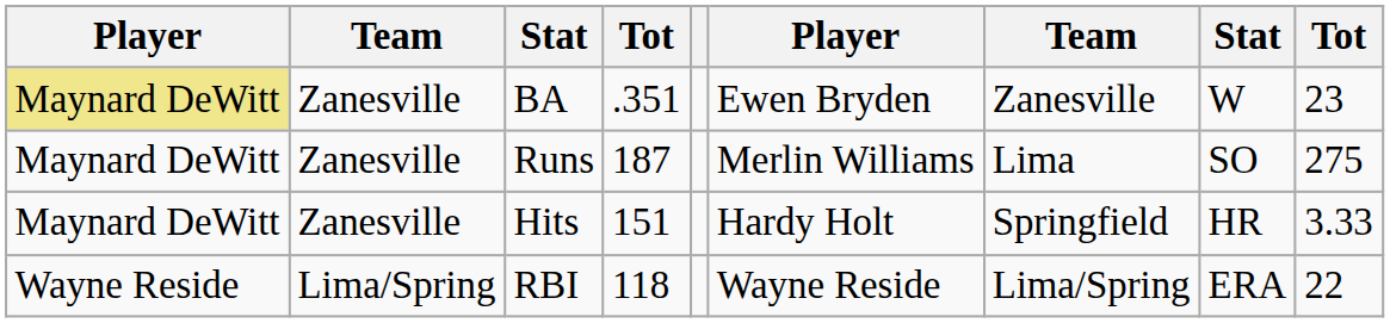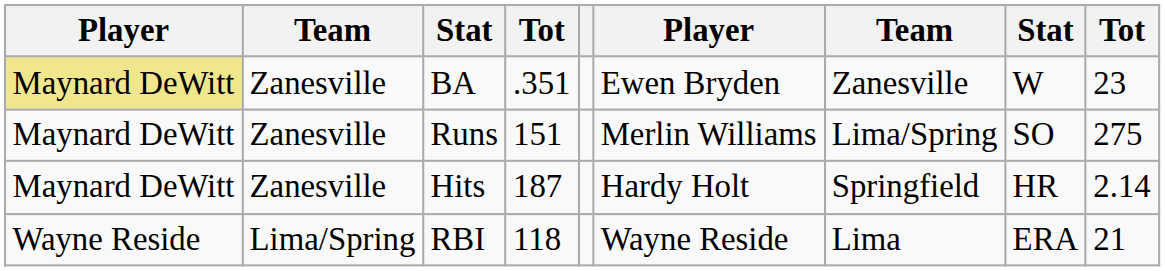Runs | column 4: 187 -> 151
Runs | column 7: Lima -> Lima/Spring
Hits | column 4: 151 -> 187
Hits | column 9: 3.33 -> 2.14
RBI | column 7: Lima/Spring -> Lima
RBI | column 9: 22 -> 21
